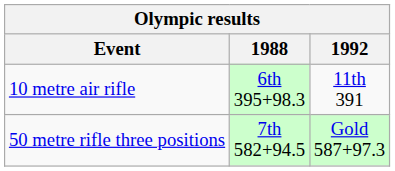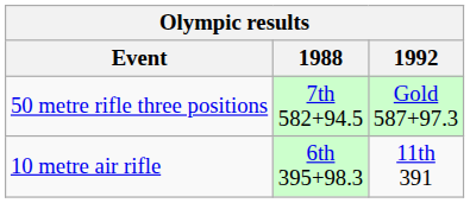rows swapped: 50 metre rifle three positions <-> 10 metre air rifle
